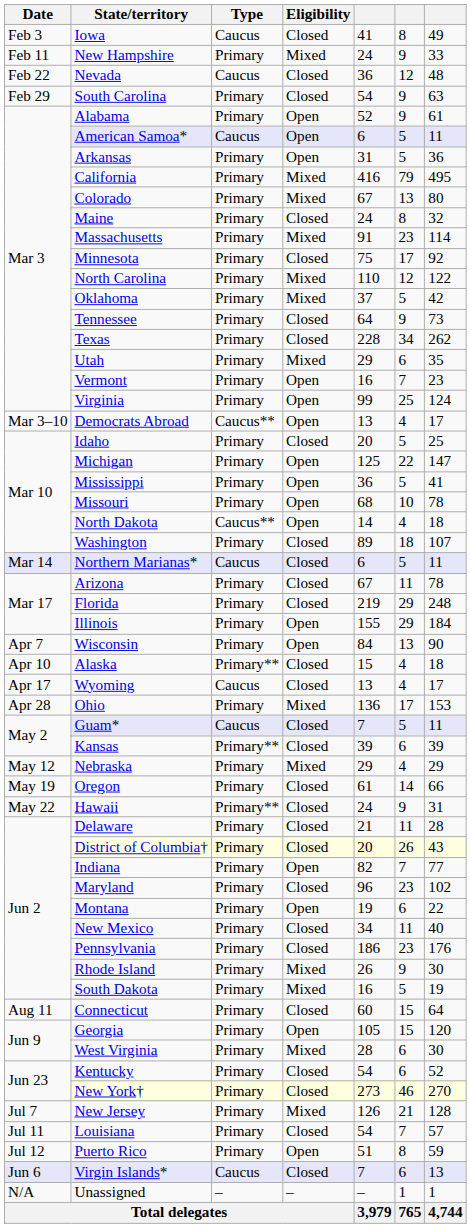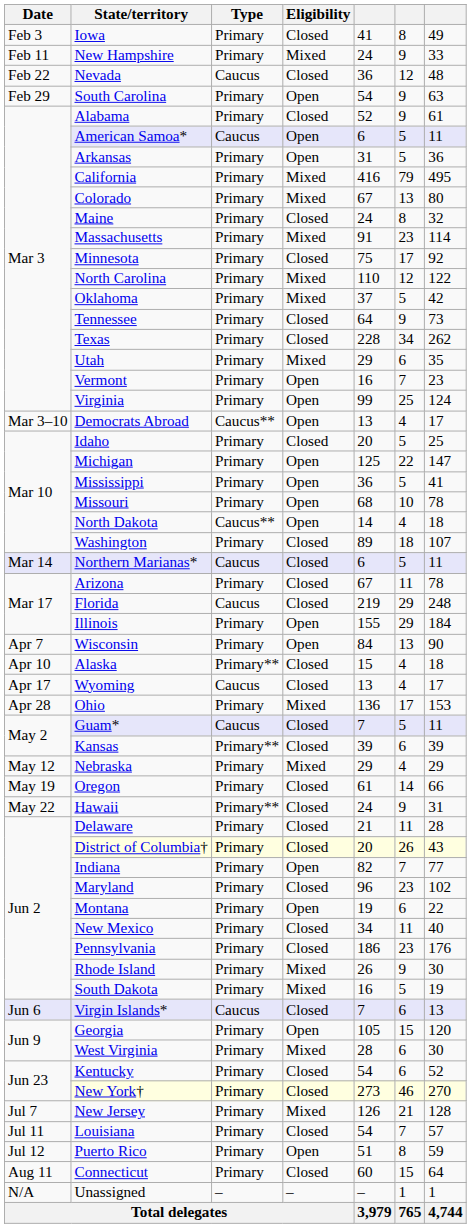Iowa | Type: Caucus -> Primary
South Carolina | Eligibility: Closed -> Open
Alabama | Eligibility: Open -> Closed
Florida | Type: Primary -> Caucus
rows swapped: Virgin Islands* <-> Connecticut
